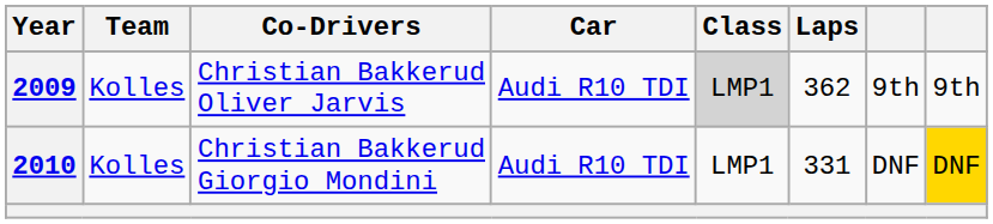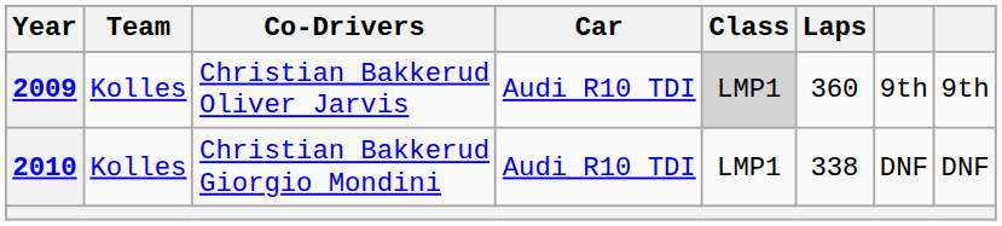2009 | Laps: 362 -> 360
2010 | Laps: 331 -> 338
2010 | column 8: gold background -> no background
